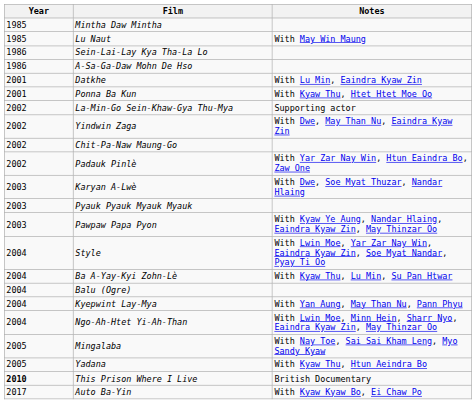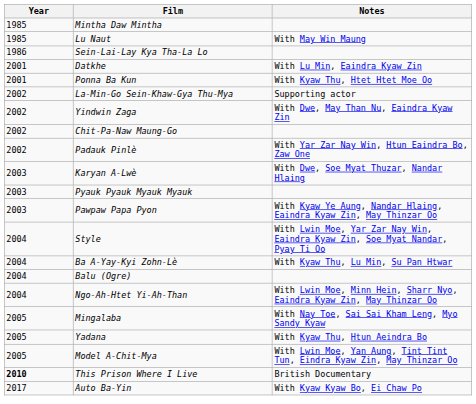- row: 1986 | A-Sa-Ga-Daw Mohn De Hso
- row: 2004 | Kyepwint Lay-Mya | With Yan Aung, May Than Nu, Pann Phyu
+ row: 2005 | Model A-Chit-Mya | With Lwin Moe, Yan Aung, Tint Tint Tun, Eindra Kyaw Zin, May Thinzar Oo
